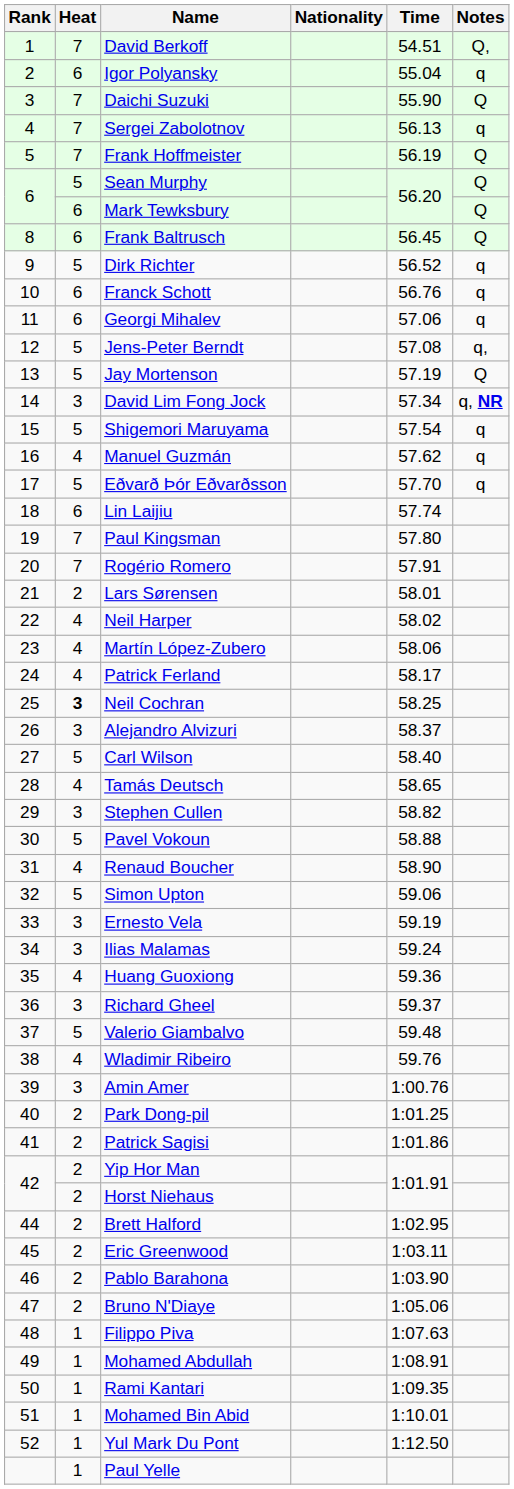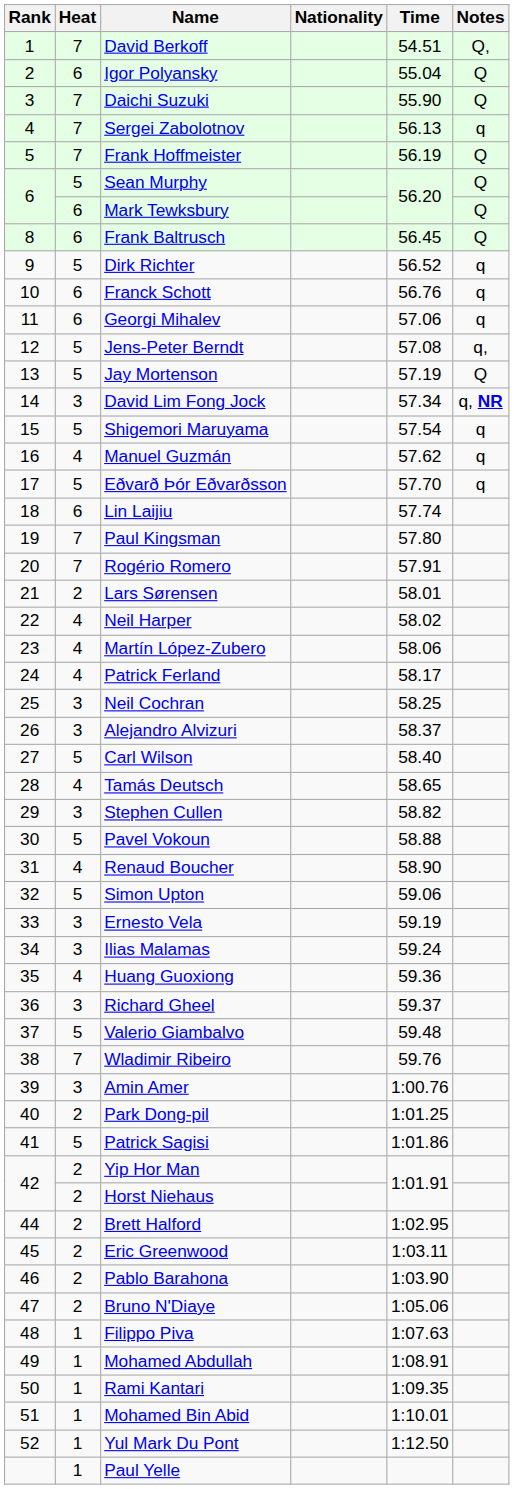Igor Polyansky | Notes: q -> Q
Neil Cochran | Heat: bold -> normal
Wladimir Ribeiro | Heat: 4 -> 7
Patrick Sagisi | Heat: 2 -> 5
